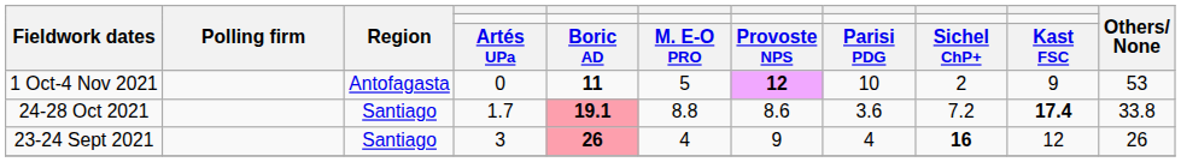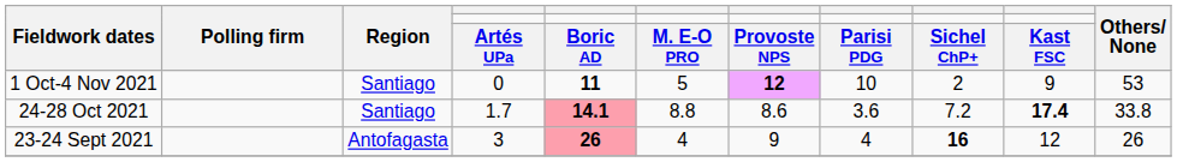1 Oct-4 Nov 2021 | Region: Antofagasta -> Santiago
24-28 Oct 2021 | column 5: 19.1 -> 14.1
23-24 Sept 2021 | Region: Santiago -> Antofagasta
